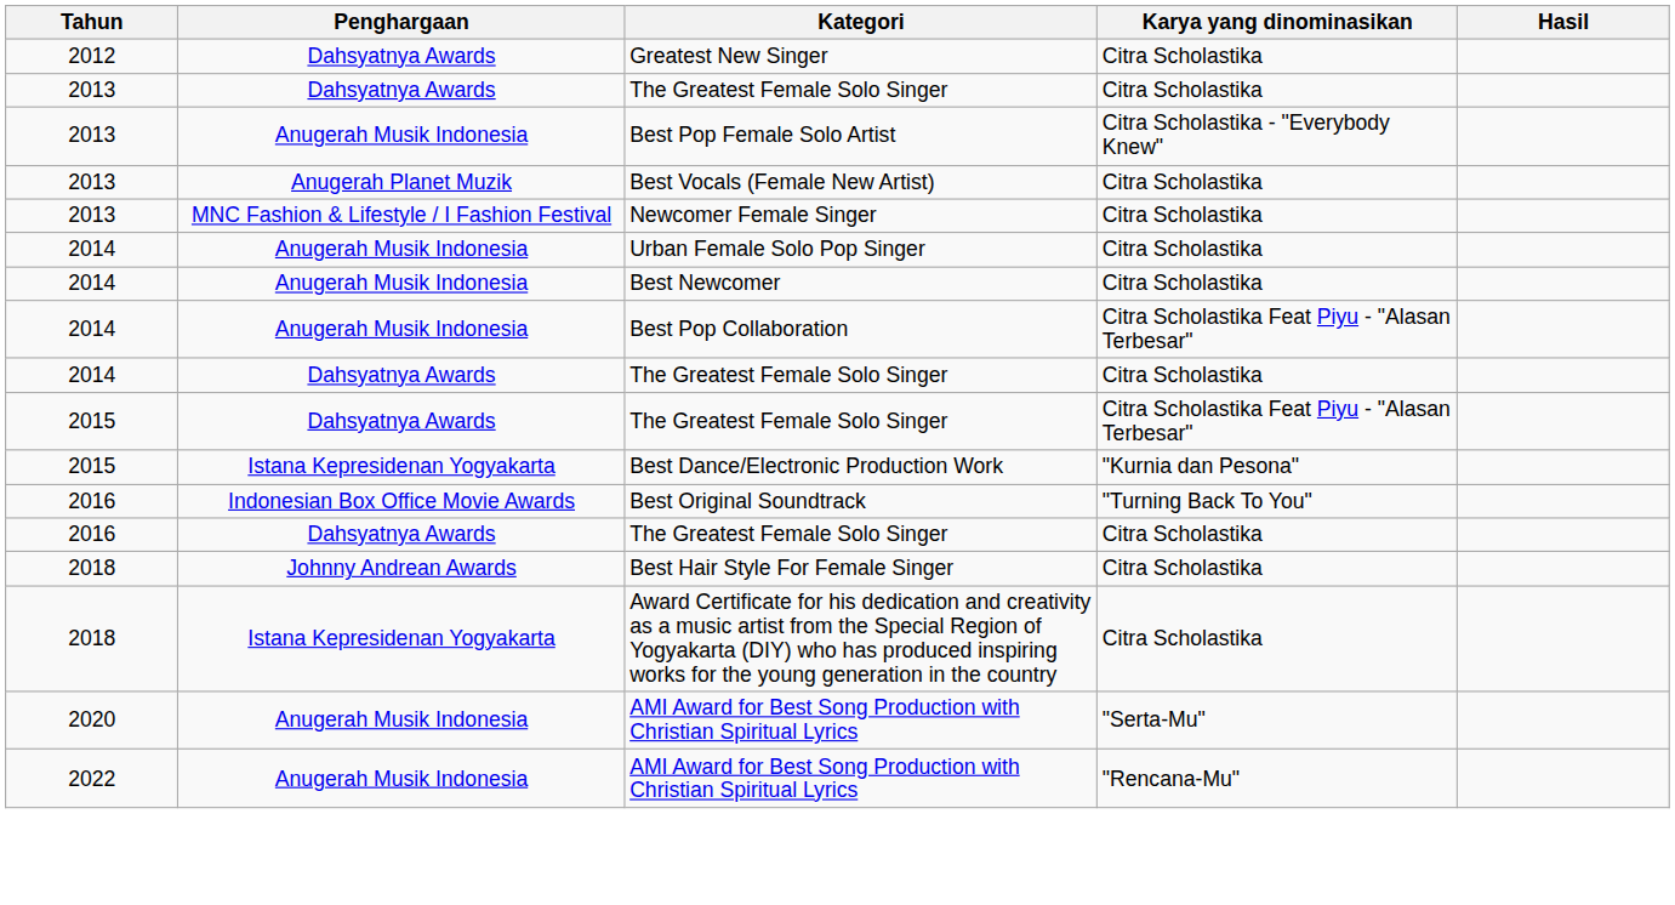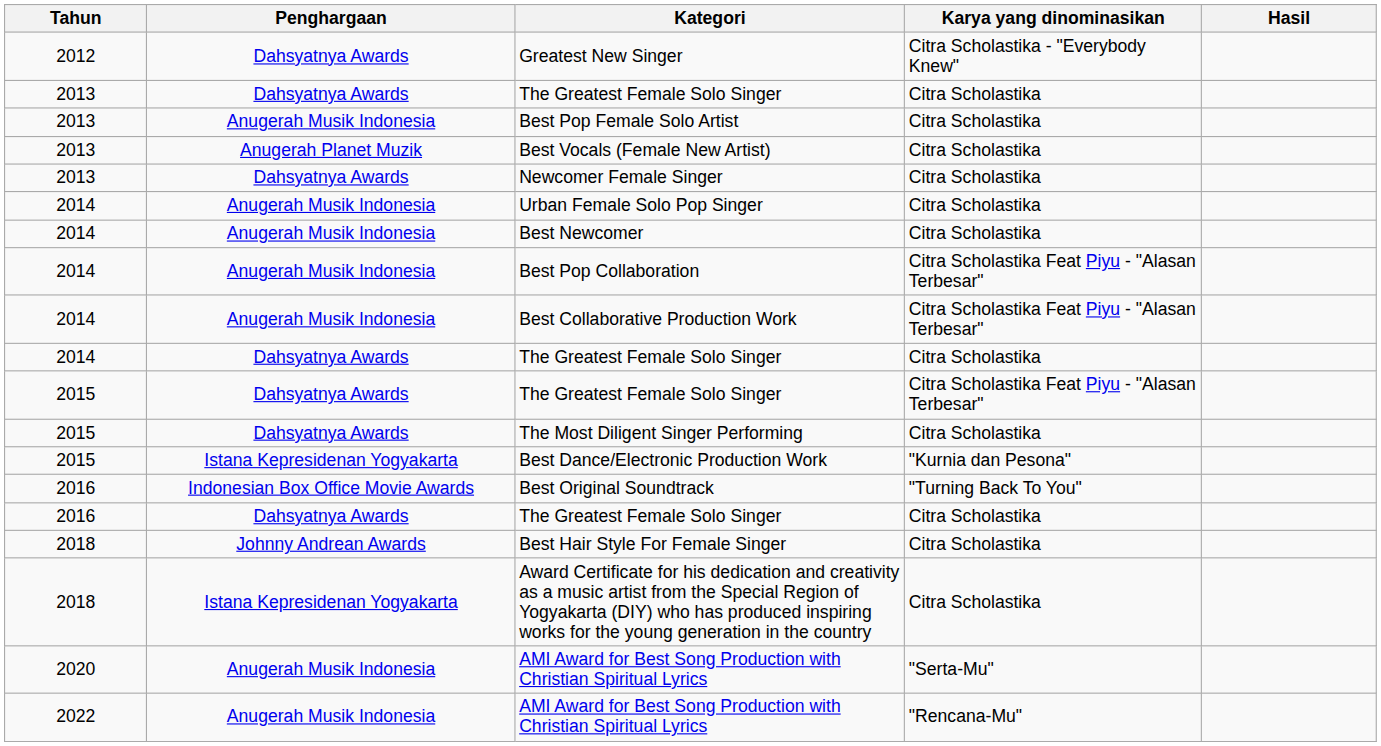Greatest New Singer | Karya yang dinominasikan: Citra Scholastika -> Citra Scholastika - "Everybody Knew"
Best Pop Female Solo Artist | Karya yang dinominasikan: Citra Scholastika - "Everybody Knew" -> Citra Scholastika
Newcomer Female Singer | Penghargaan: MNC Fashion & Lifestyle / I Fashion Festival -> Dahsyatnya Awards
+ row: 2014 | Anugerah Musik Indonesia | Best Collaborative Production Work | Citra Scholastika Feat Piyu - "Alasan Terbesar"
+ row: 2015 | Dahsyatnya Awards | The Most Diligent Singer Performing | Citra Scholastika
